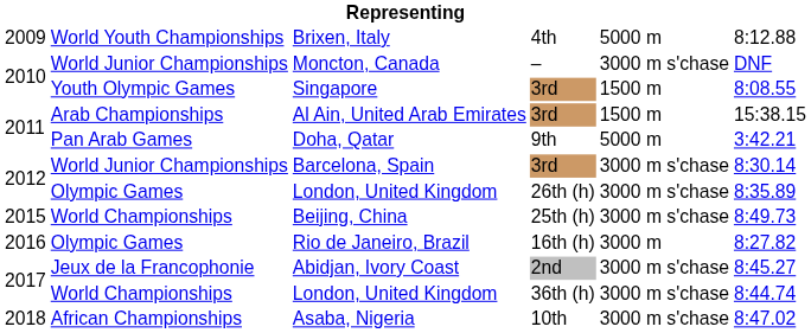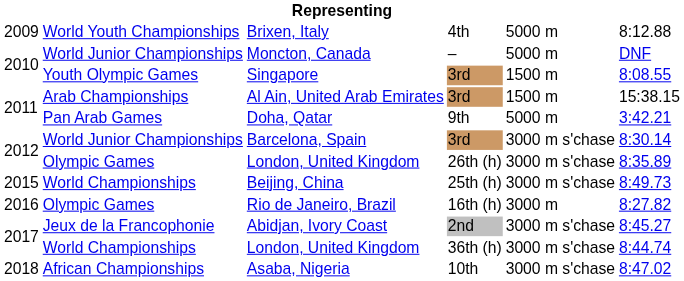Moncton, Canada | column 5: 3000 m s'chase -> 5000 m
